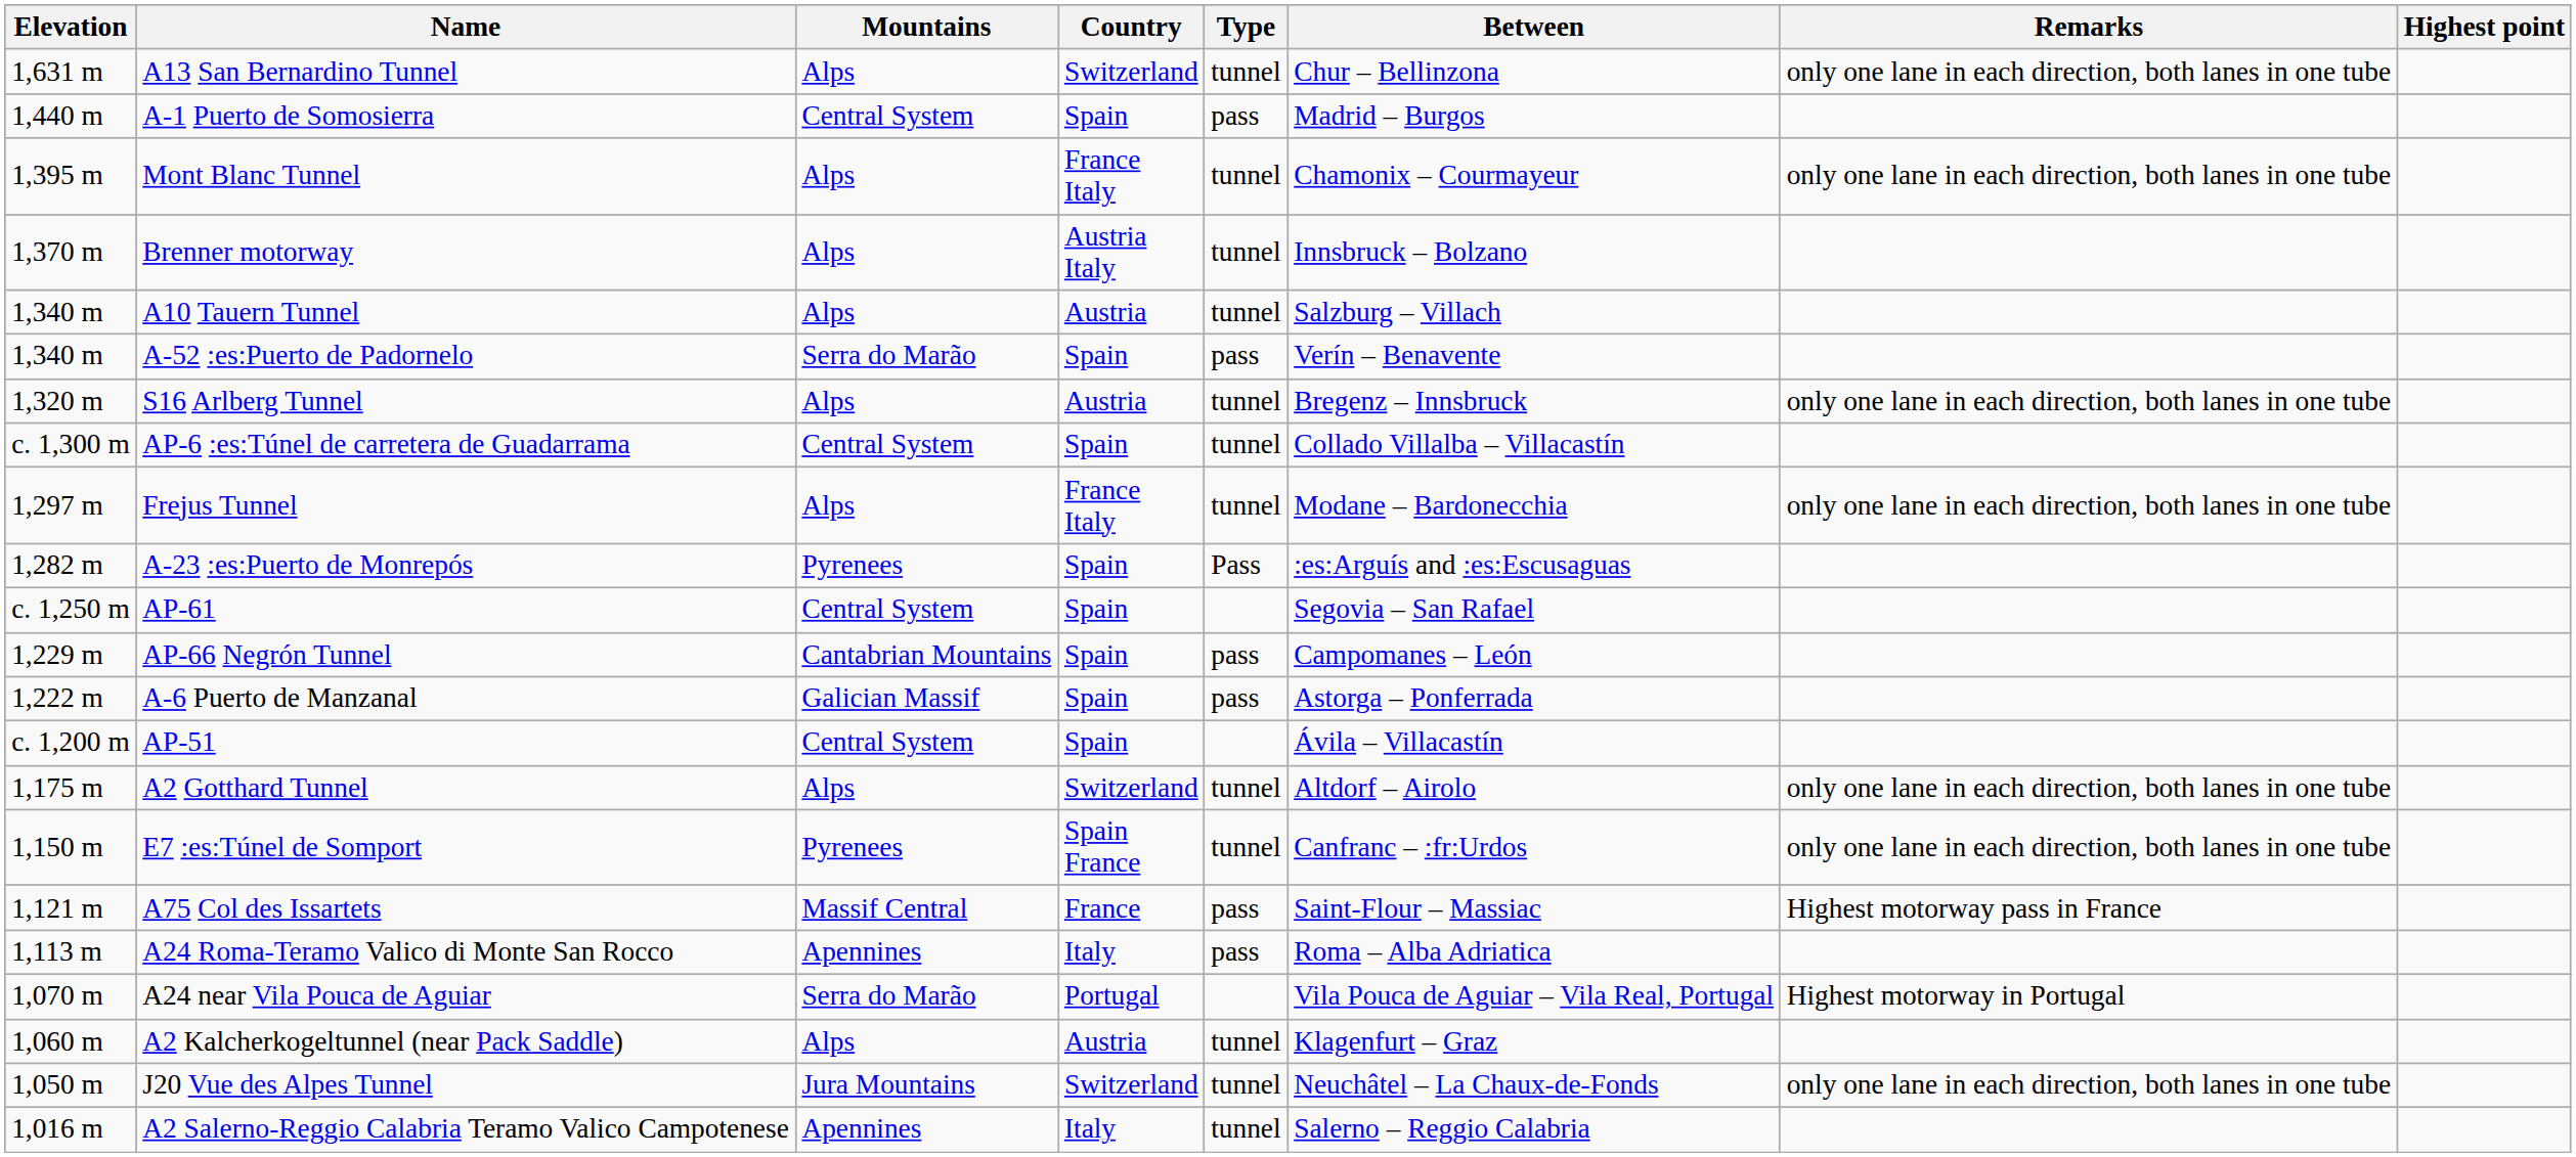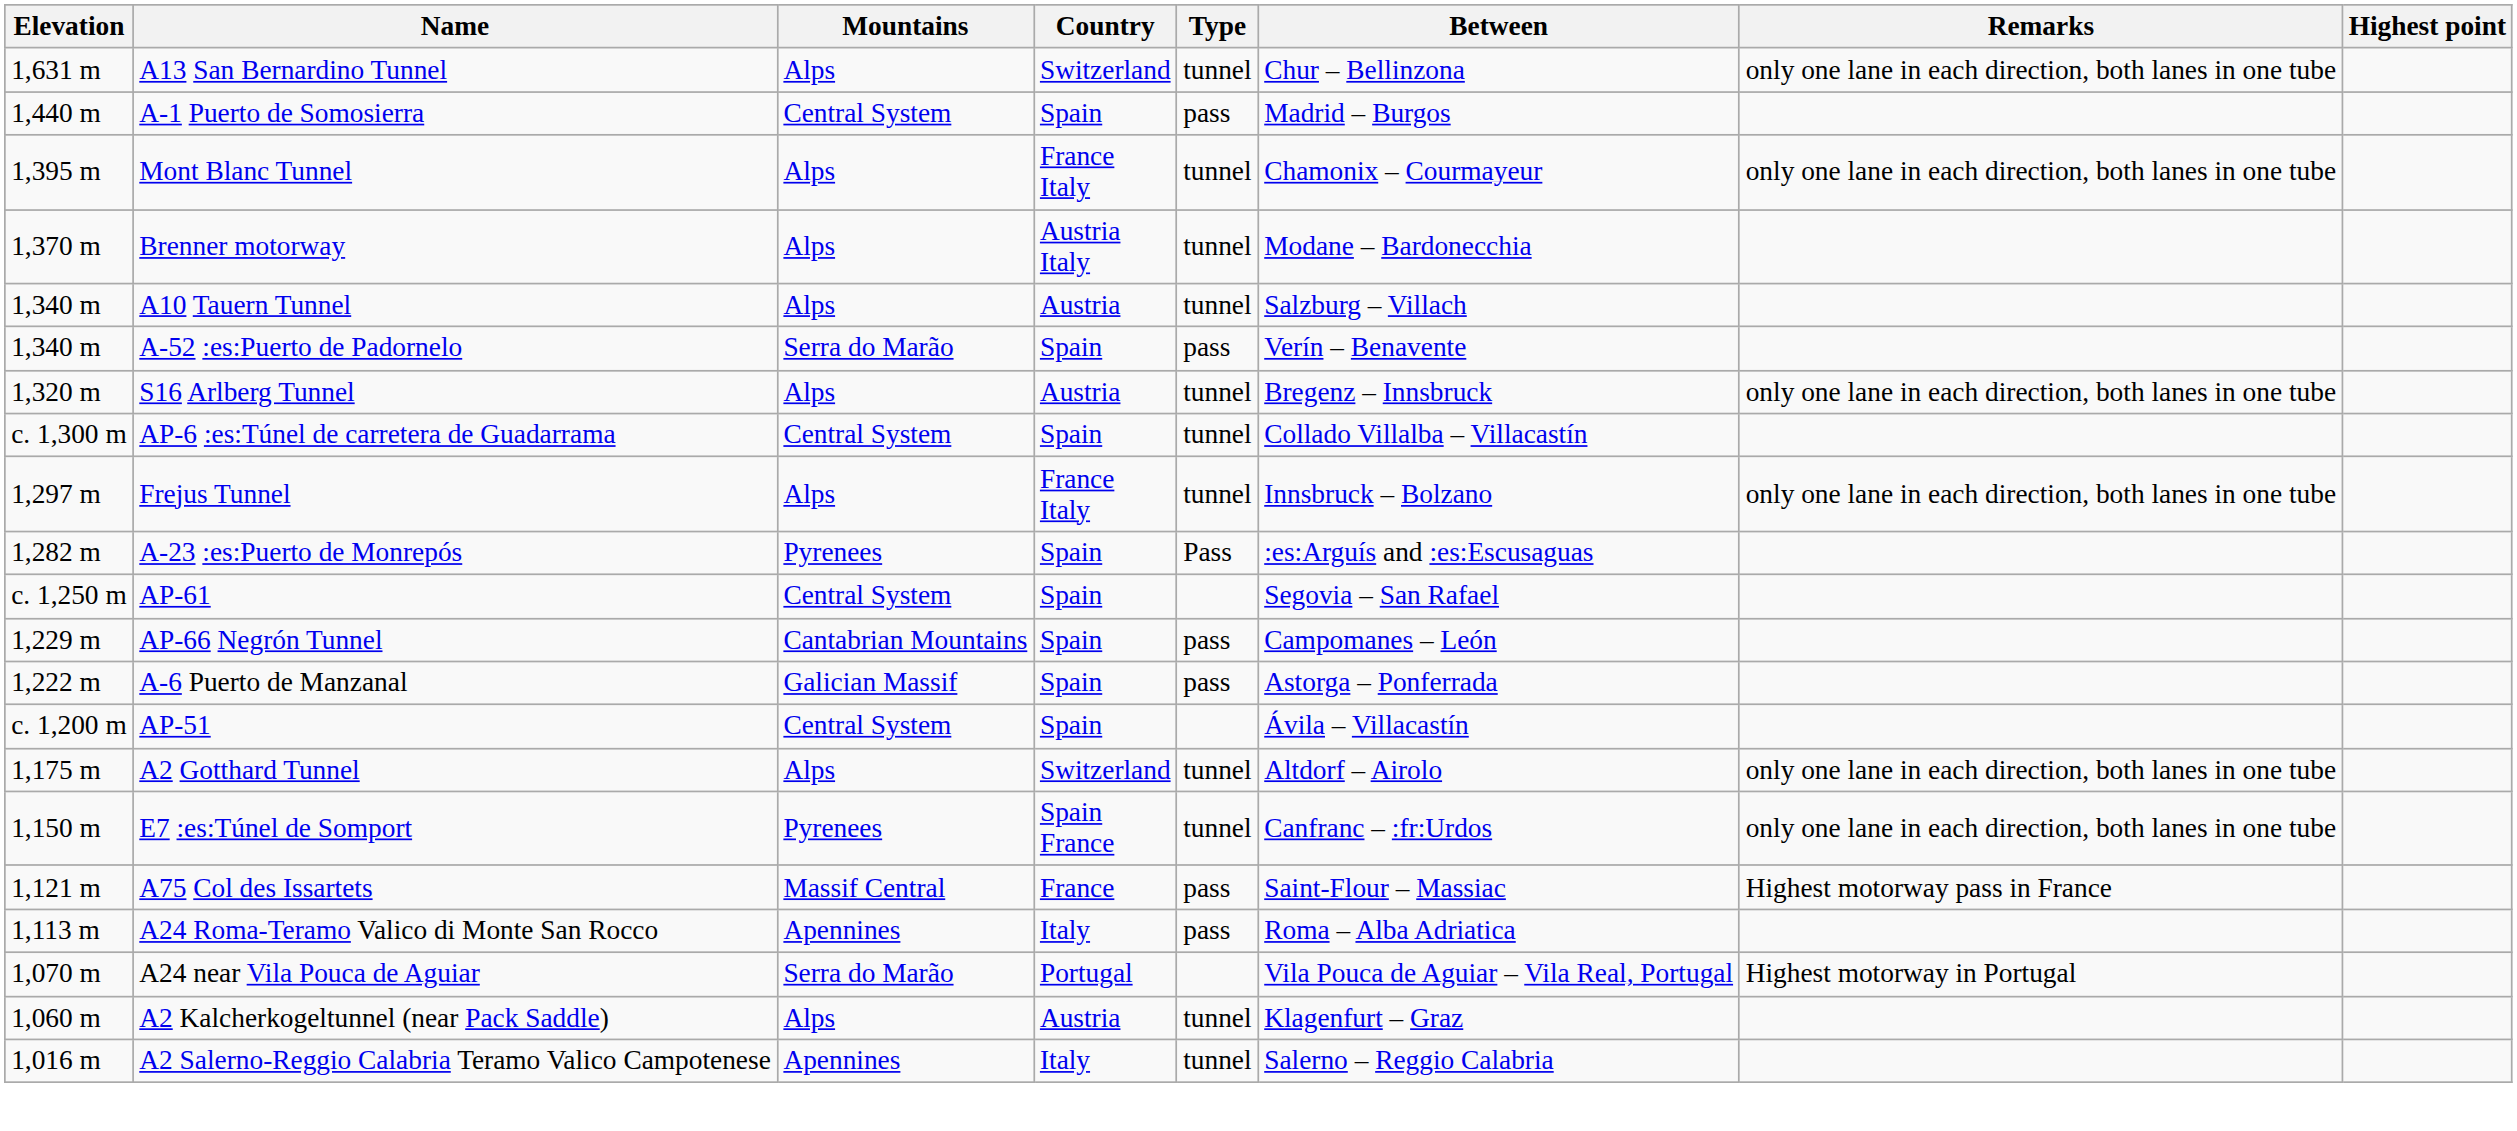Brenner motorway | Between: Innsbruck – Bolzano -> Modane – Bardonecchia
Frejus Tunnel | Between: Modane – Bardonecchia -> Innsbruck – Bolzano
- row: 1,050 m | J20 Vue des Alpes Tunnel | Jura Mountains | Switzerland | tunnel | Neuchâtel – La Chaux-de-Fonds | only one lane in each direction, both lanes in one tube
